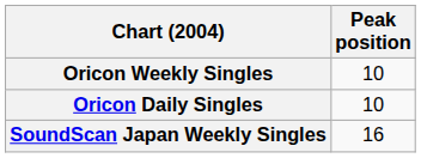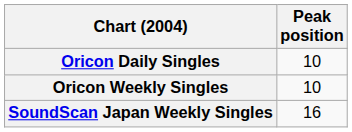rows swapped: Oricon Daily Singles <-> Oricon Weekly Singles
